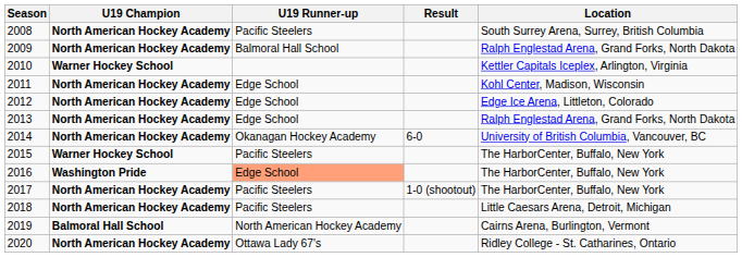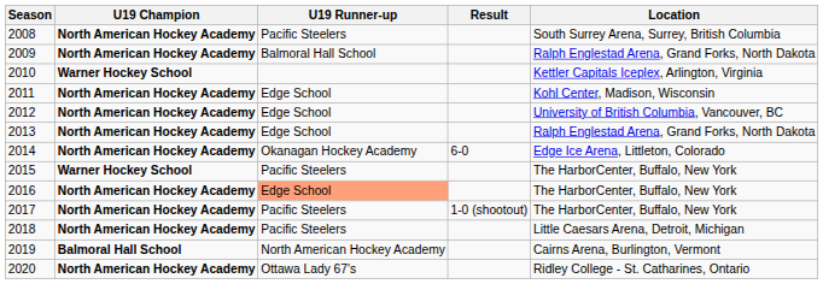2012 | Location: Edge Ice Arena, Littleton, Colorado -> University of British Columbia, Vancouver, BC
2014 | Location: University of British Columbia, Vancouver, BC -> Edge Ice Arena, Littleton, Colorado
2016 | U19 Champion: Washington Pride -> North American Hockey Academy
